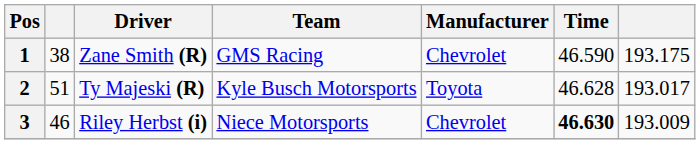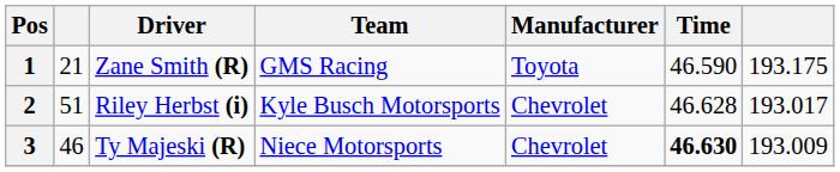1 | column 2: 38 -> 21
1 | Manufacturer: Chevrolet -> Toyota
2 | Driver: Ty Majeski (R) -> Riley Herbst (i)
2 | Manufacturer: Toyota -> Chevrolet
3 | Driver: Riley Herbst (i) -> Ty Majeski (R)
